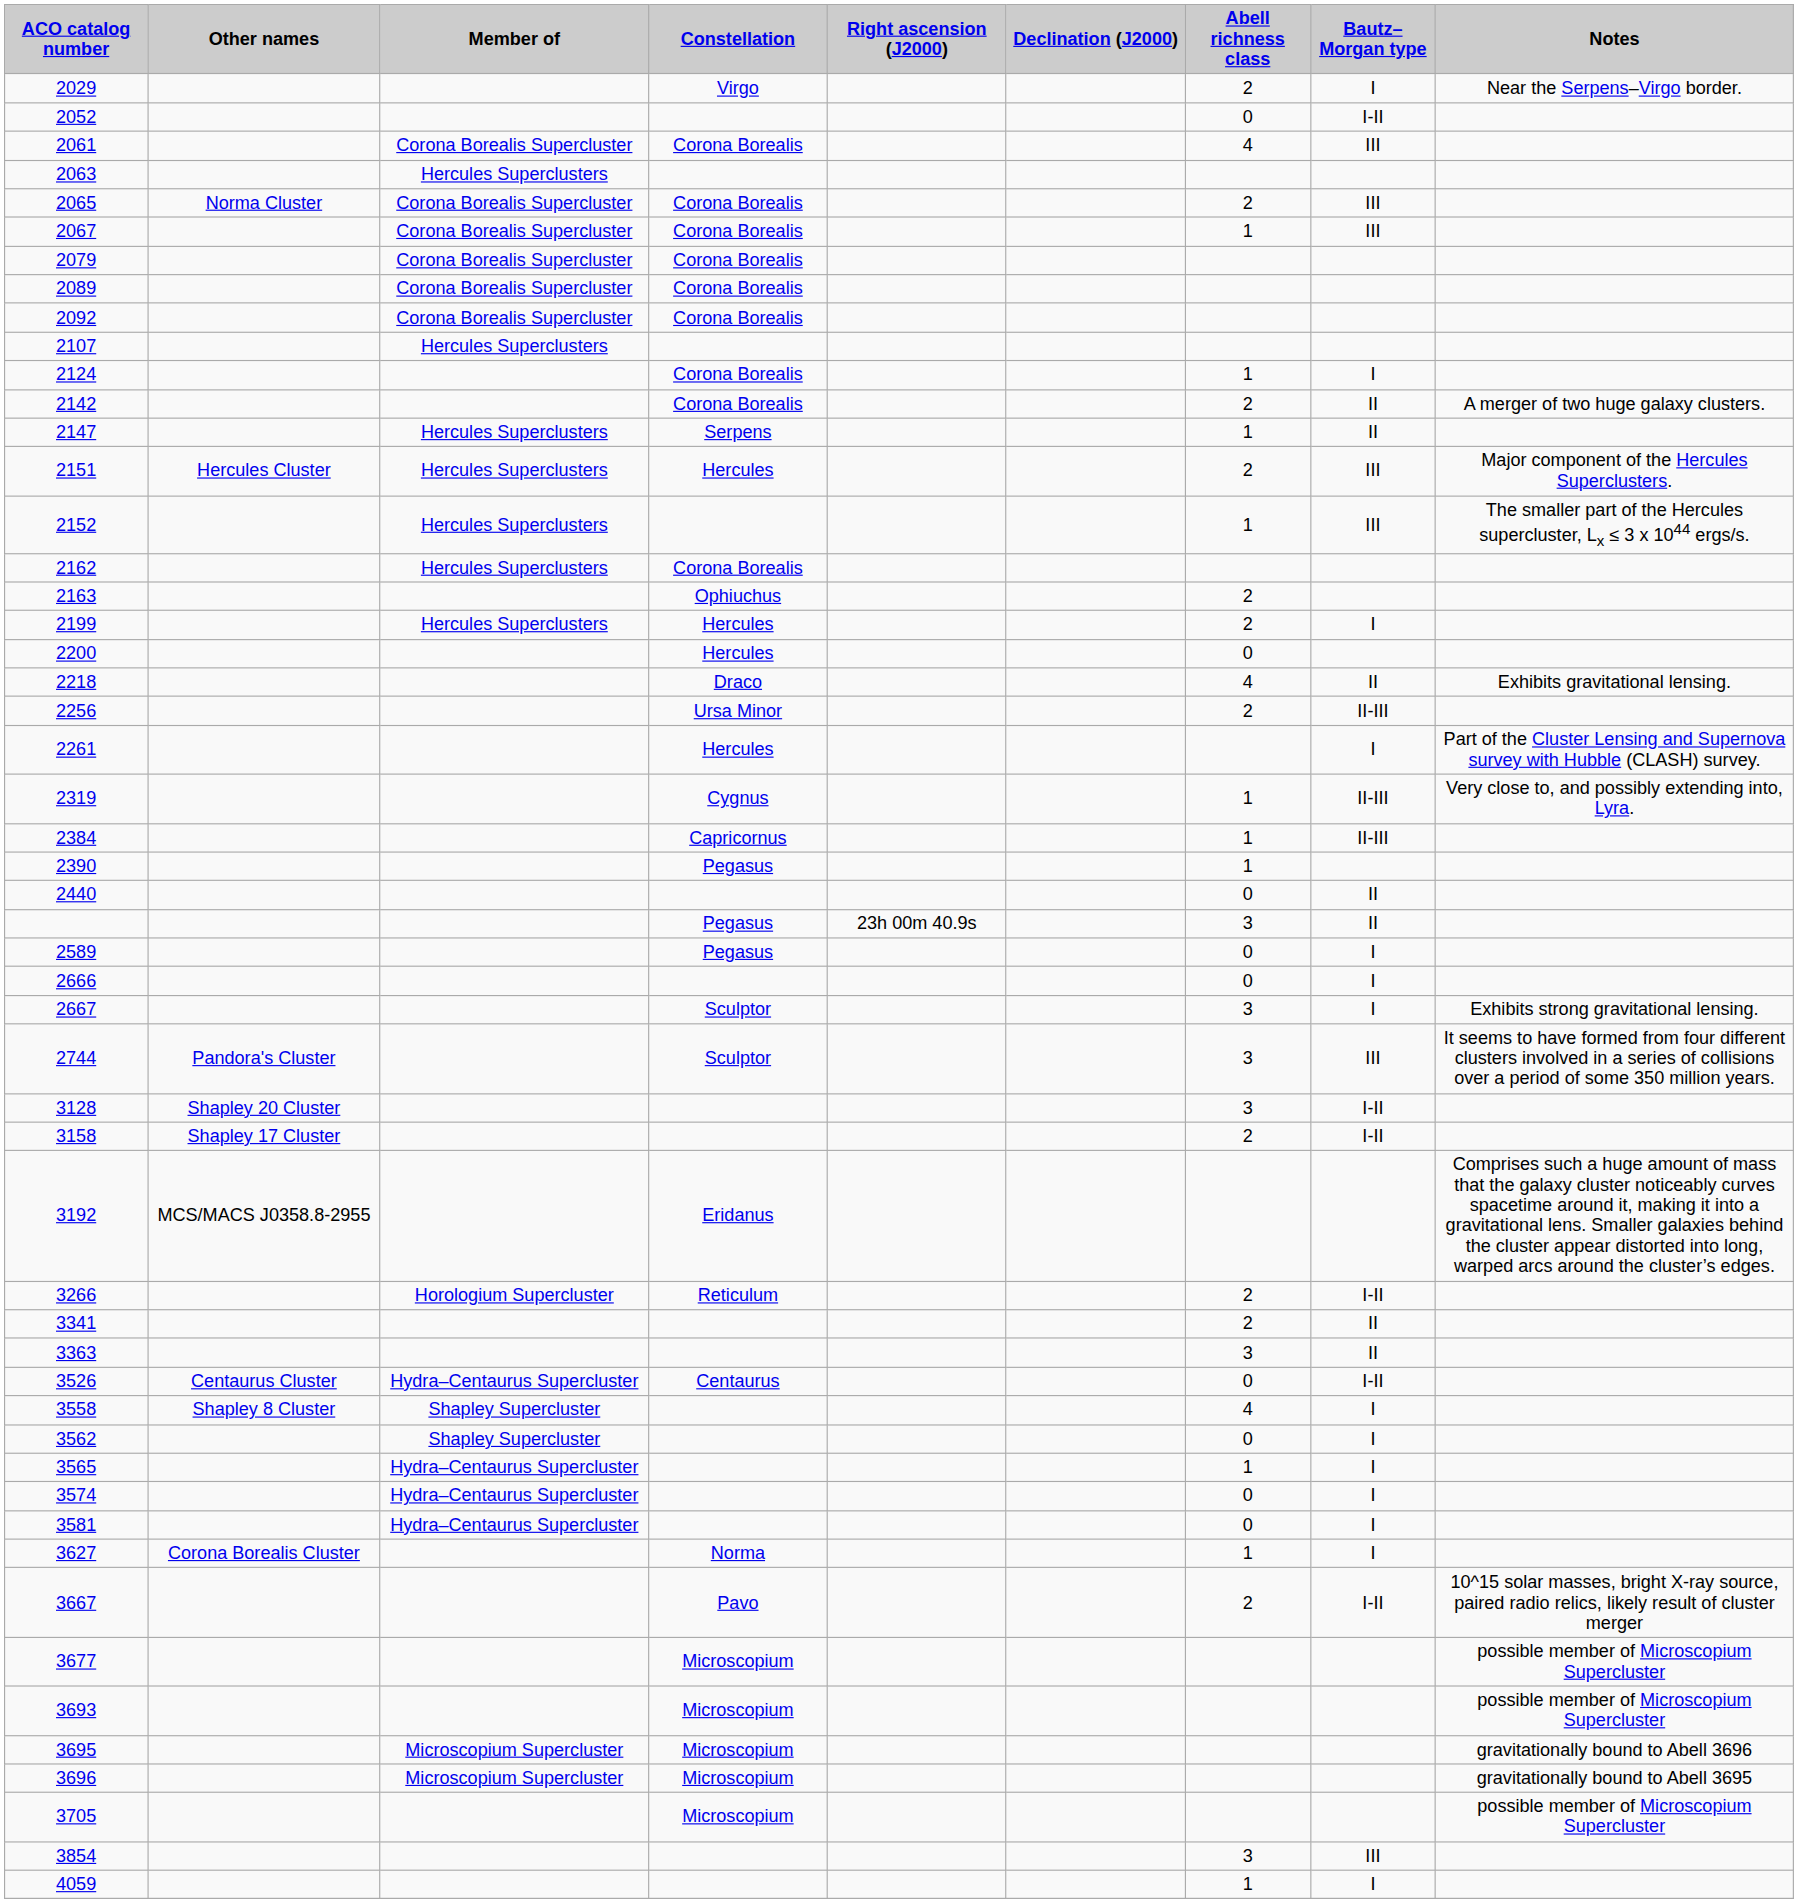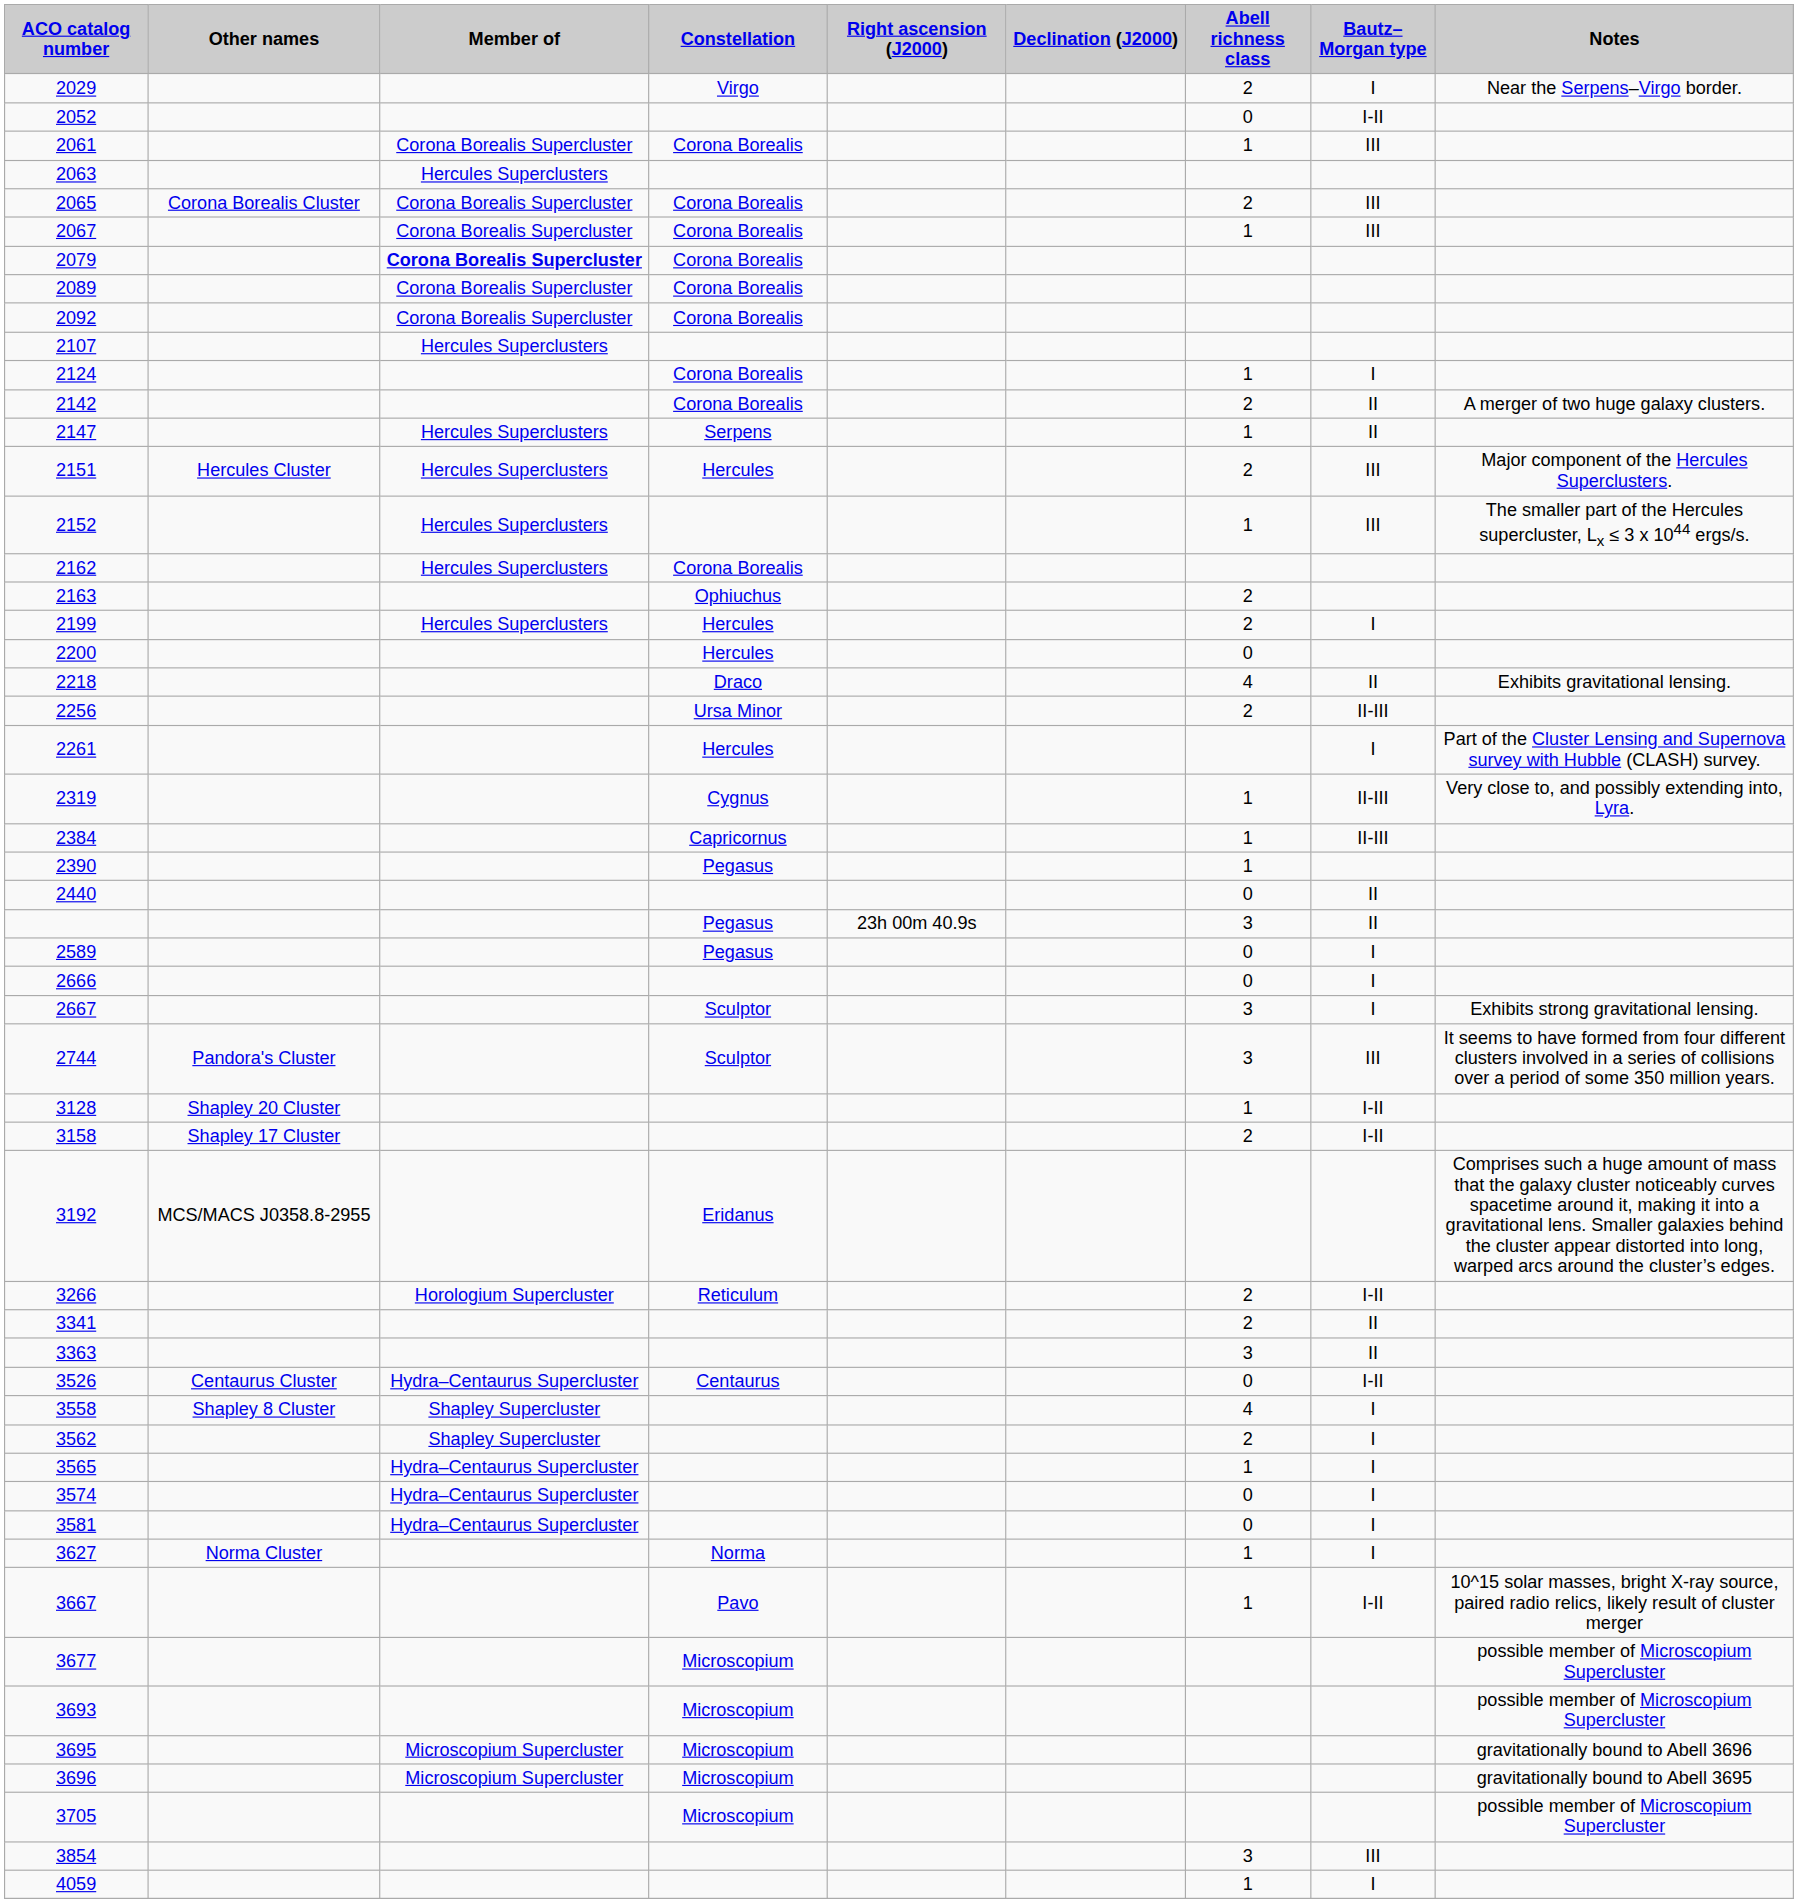2061 | Abell richness class: 4 -> 1
2065 | Other names: Norma Cluster -> Corona Borealis Cluster
2079 | Member of: normal -> bold
3128 | Abell richness class: 3 -> 1
3562 | Abell richness class: 0 -> 2
3627 | Other names: Corona Borealis Cluster -> Norma Cluster
3667 | Abell richness class: 2 -> 1
